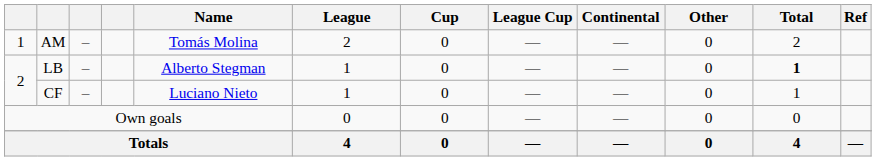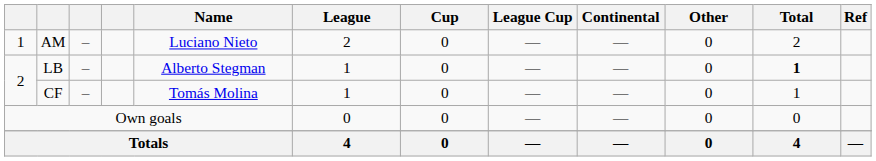AM | Name: Tomás Molina -> Luciano Nieto
CF | Name: Luciano Nieto -> Tomás Molina
